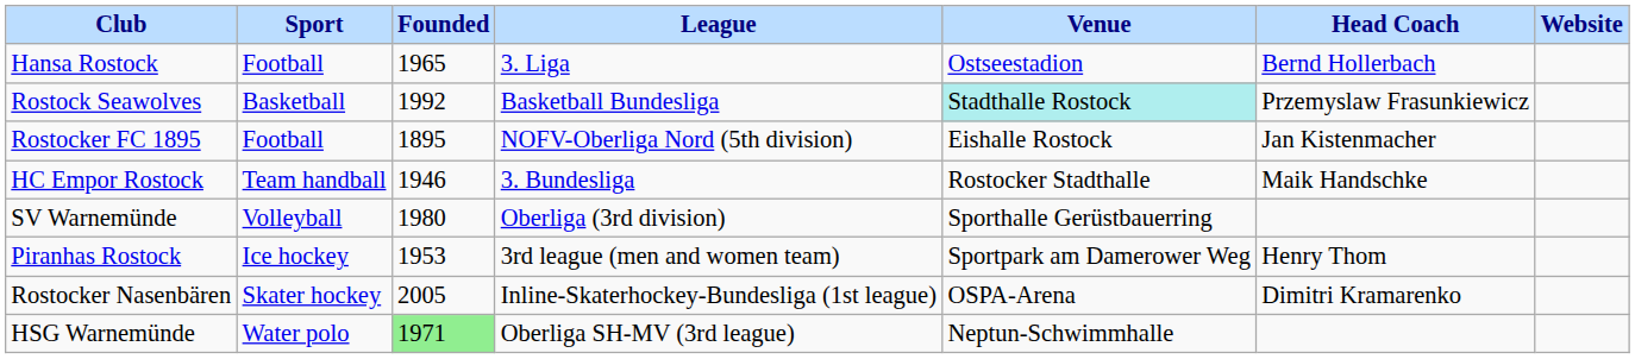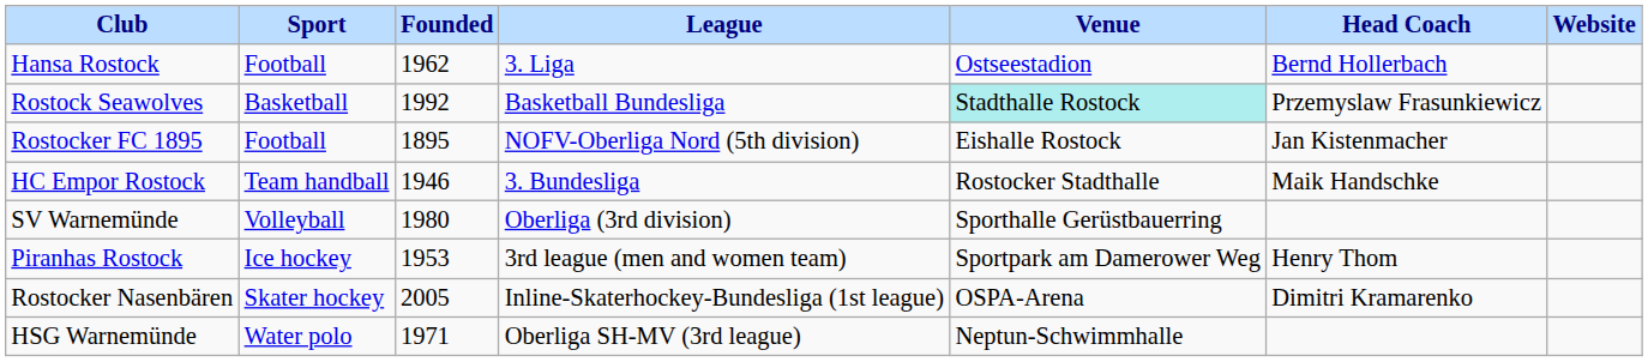Hansa Rostock | Founded: 1965 -> 1962
HSG Warnemünde | Founded: lightgreen background -> no background
